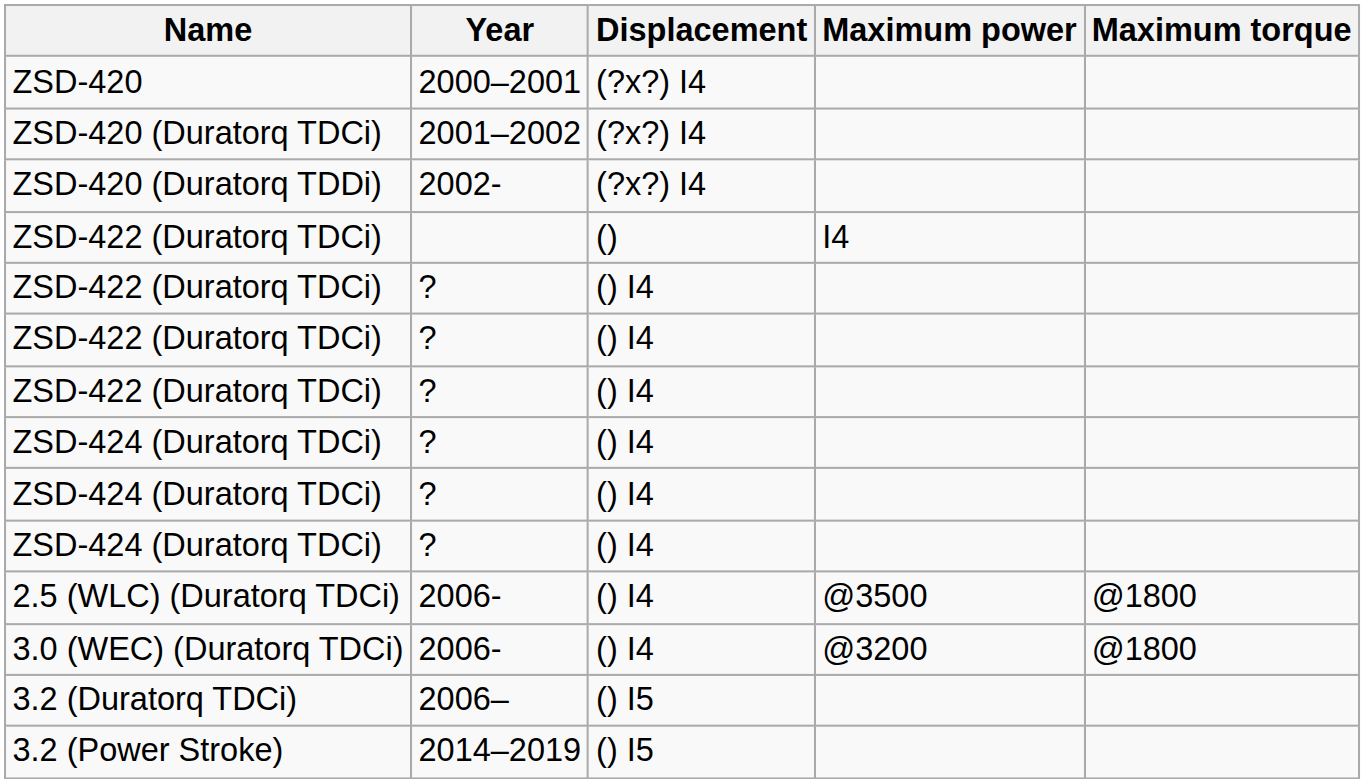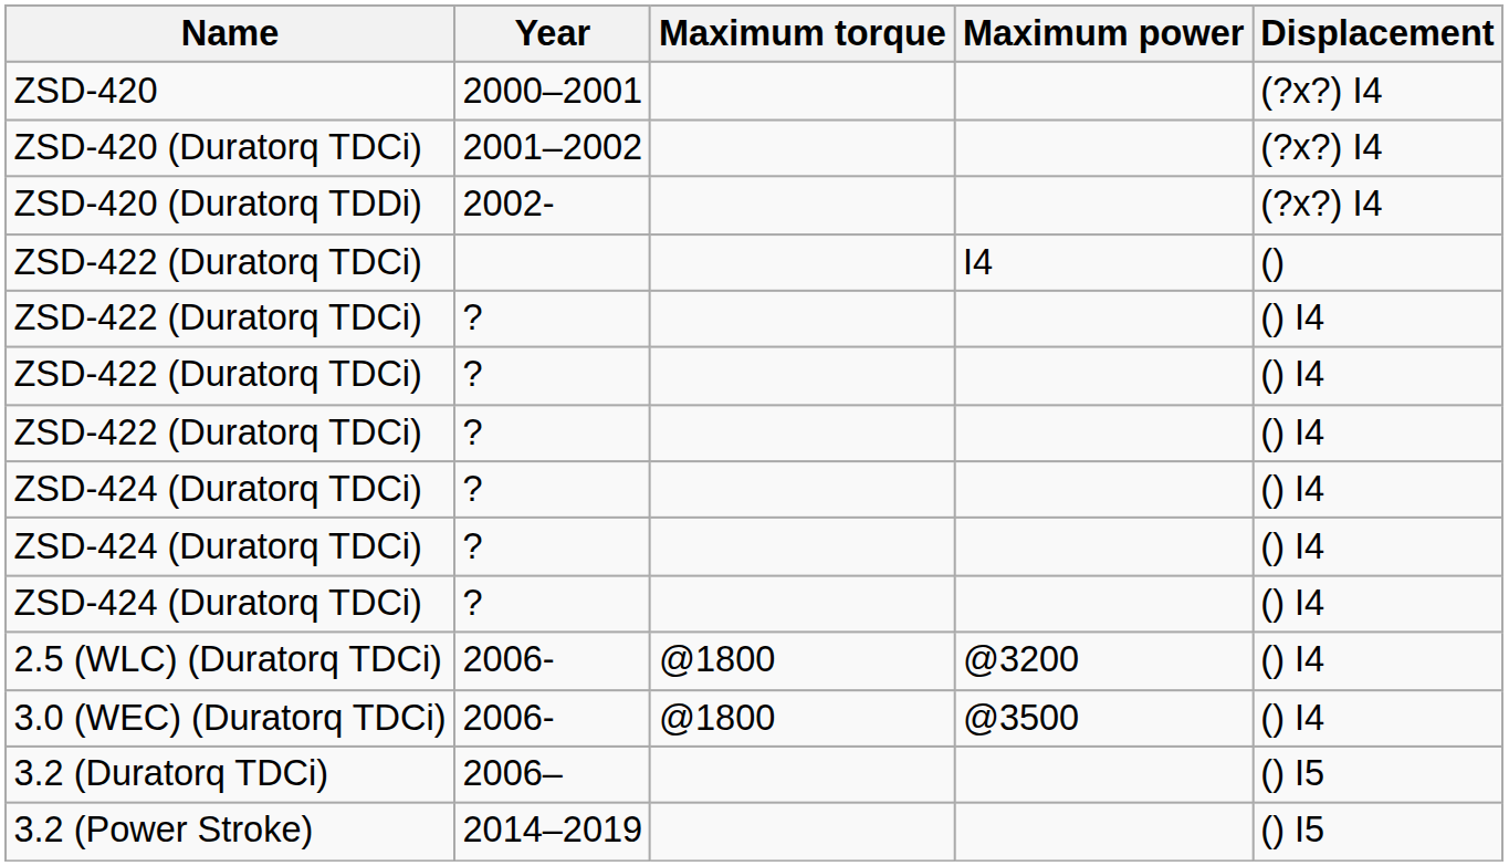columns swapped: Displacement <-> Maximum torque
2.5 (WLC) (Duratorq TDCi) | Maximum power: @3500 -> @3200
3.0 (WEC) (Duratorq TDCi) | Maximum power: @3200 -> @3500
